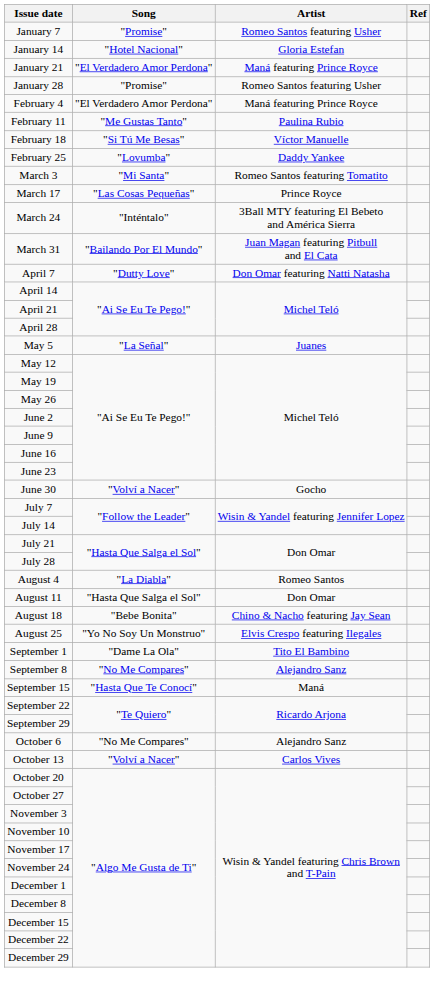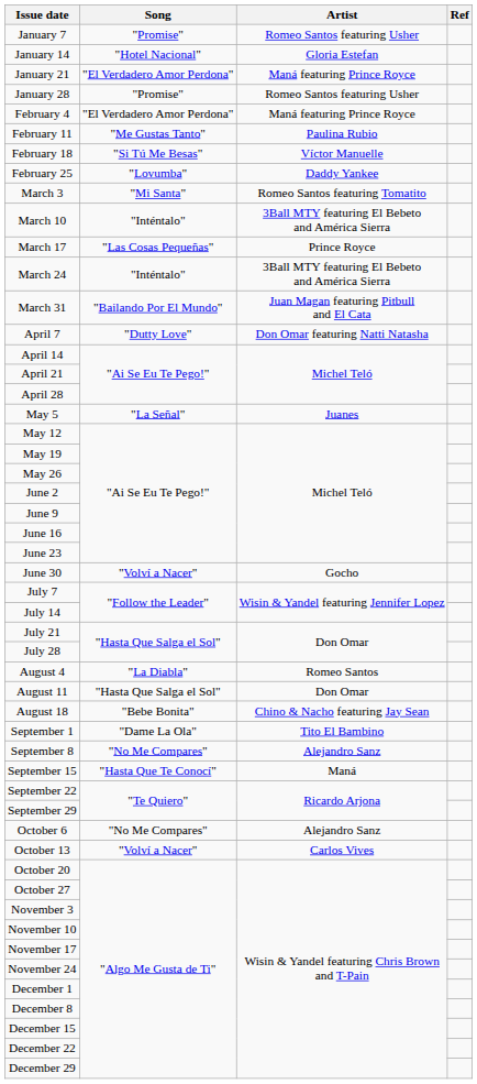+ row: March 10 | "Inténtalo" | 3Ball MTY featuring El Bebeto and América Sierra
- row: August 25 | "Yo No Soy Un Monstruo" | Elvis Crespo featuring Ilegales
